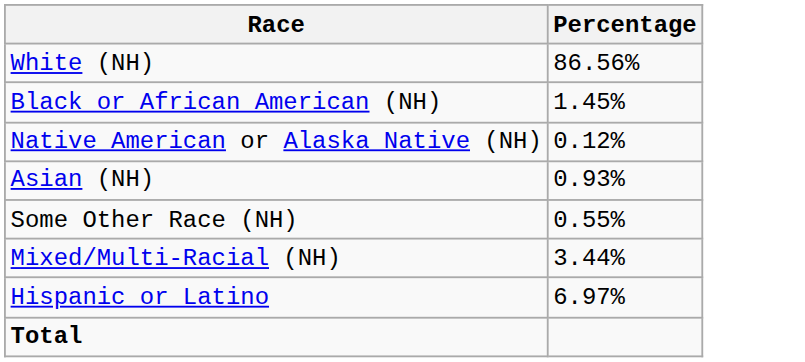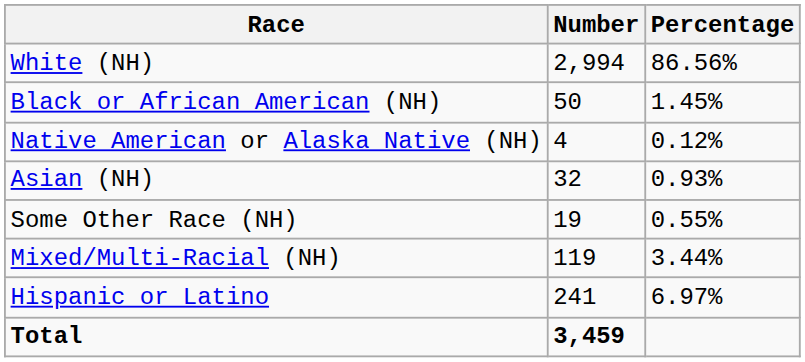+ column: Number | 2,994 | 50 | 4 | 32 | 19 | 119 | 241 | 3,459
